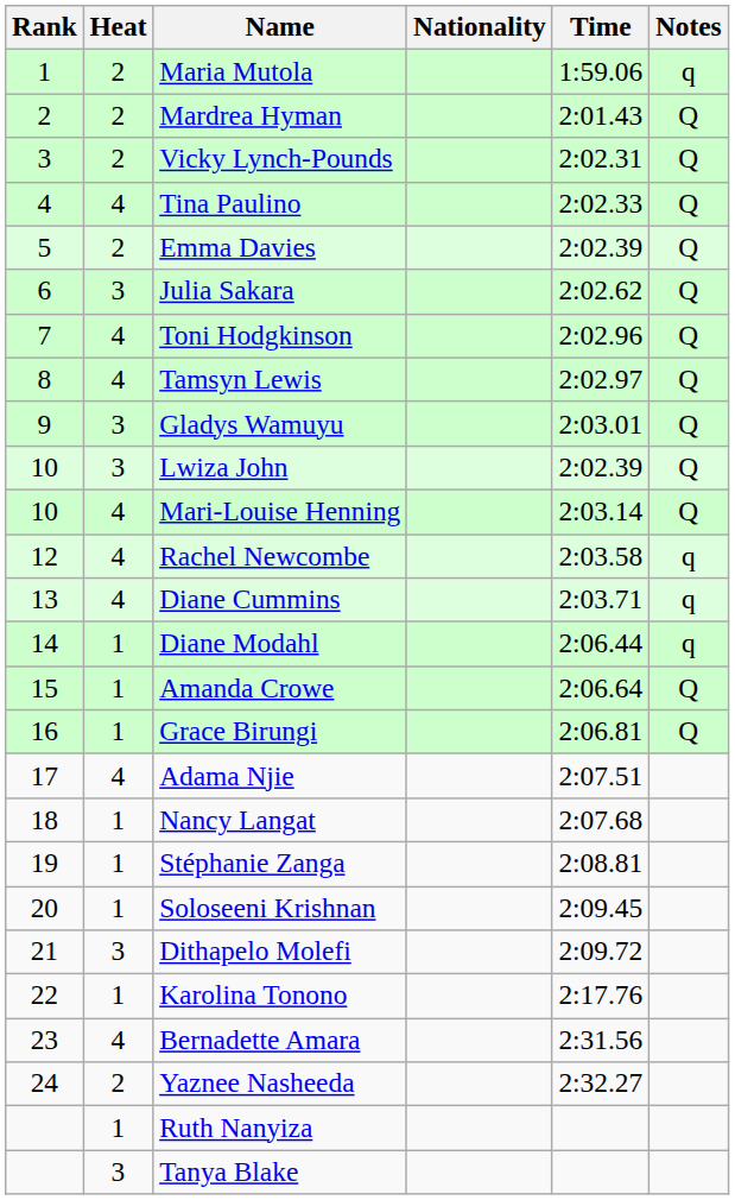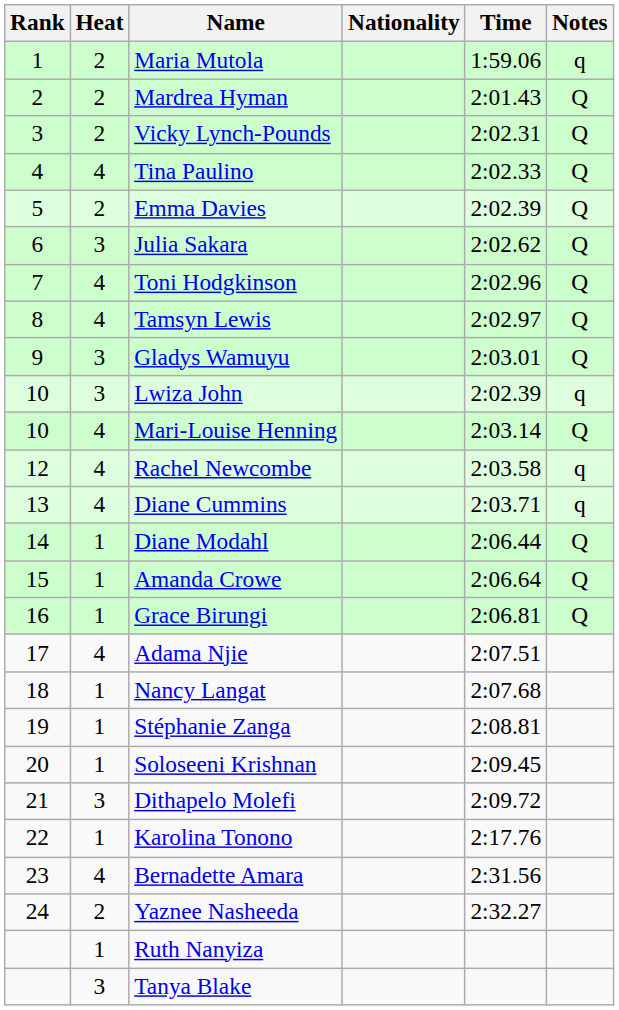Lwiza John | Notes: Q -> q
Diane Modahl | Notes: q -> Q
